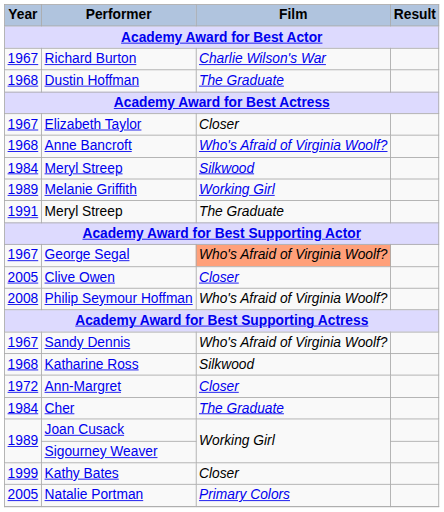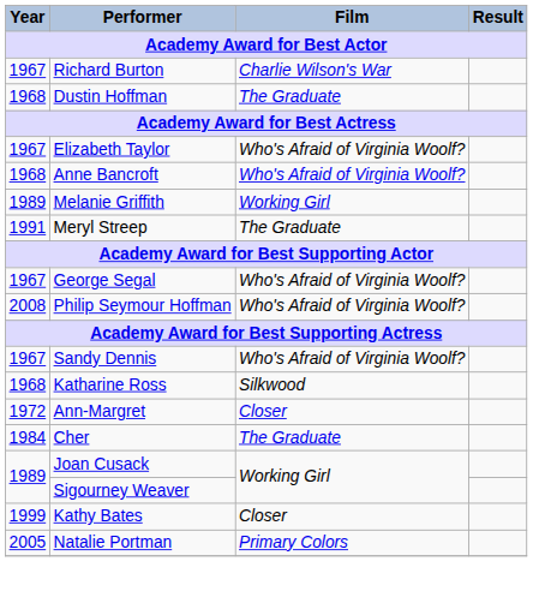Elizabeth Taylor | Film: Closer -> Who's Afraid of Virginia Woolf?
- row: 1984 | Meryl Streep | Silkwood
George Segal | Film: lightsalmon background -> no background
- row: 2005 | Clive Owen | Closer
